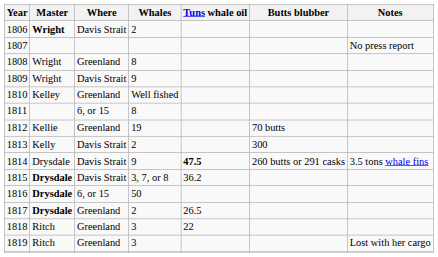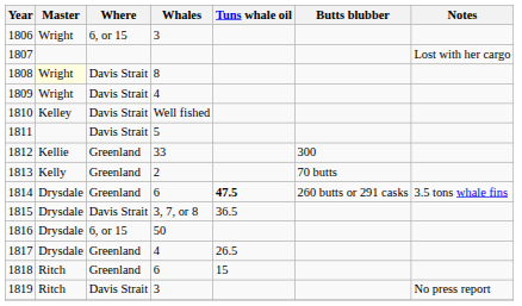1806 | Master: bold -> normal
1806 | Where: Davis Strait -> 6, or 15
1806 | Whales: 2 -> 3
1807 | Notes: No press report -> Lost with her cargo
1808 | Master: no background -> lightyellow background
1808 | Where: Greenland -> Davis Strait
1809 | Whales: 9 -> 4
1810 | Where: Greenland -> Davis Strait
1811 | Where: 6, or 15 -> Davis Strait
1811 | Whales: 8 -> 5
1812 | Whales: 19 -> 33
1812 | Butts blubber: 70 butts -> 300
1813 | Where: Davis Strait -> Greenland
1813 | Butts blubber: 300 -> 70 butts
1814 | Where: Davis Strait -> Greenland
1814 | Whales: 9 -> 6
1815 | Master: bold -> normal
1815 | Tuns whale oil: 36.2 -> 36.5
1816 | Master: bold -> normal
1817 | Master: bold -> normal
1817 | Whales: 2 -> 4
1818 | Whales: 3 -> 6
1818 | Tuns whale oil: 22 -> 15
1819 | Where: Greenland -> Davis Strait
1819 | Notes: Lost with her cargo -> No press report
